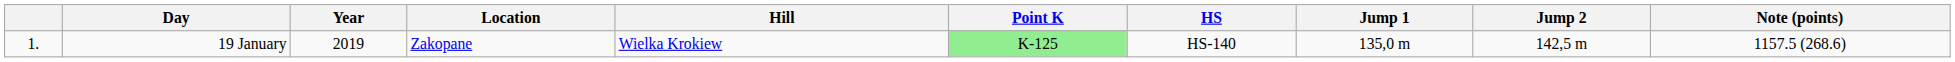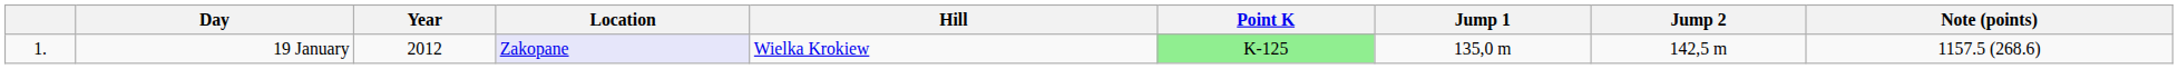- column: HS | HS-140
19 January | Year: 2019 -> 2012
19 January | Location: no background -> lavender background
